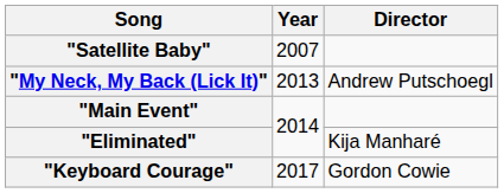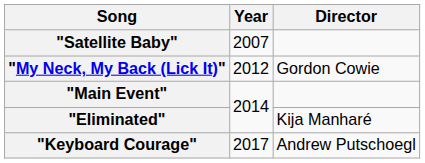"My Neck, My Back (Lick It)" | Year: 2013 -> 2012
"My Neck, My Back (Lick It)" | Director: Andrew Putschoegl -> Gordon Cowie
"Keyboard Courage" | Director: Gordon Cowie -> Andrew Putschoegl
